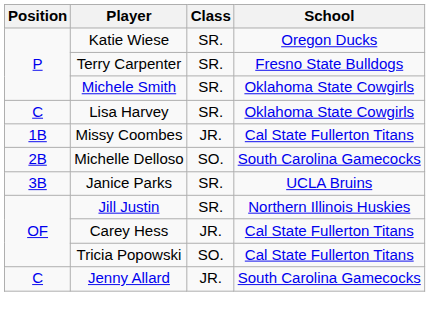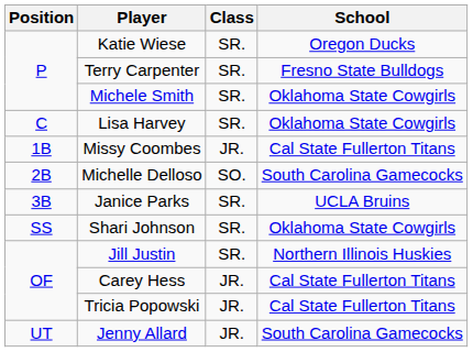+ row: SS | Shari Johnson | SR. | Oklahoma State Cowgirls
Tricia Popowski | Class: SO. -> JR.
Jenny Allard | Position: C -> UT
